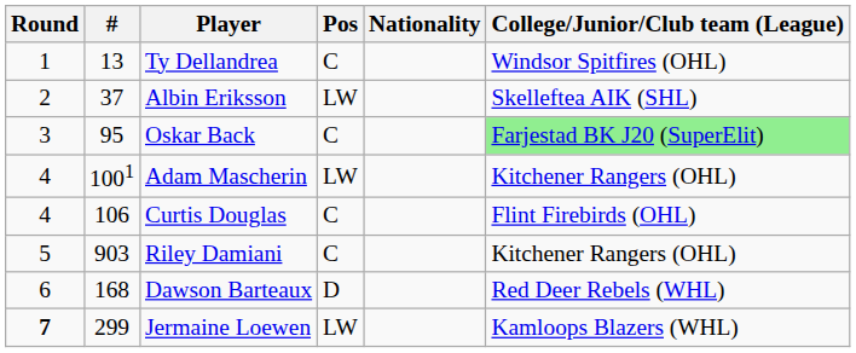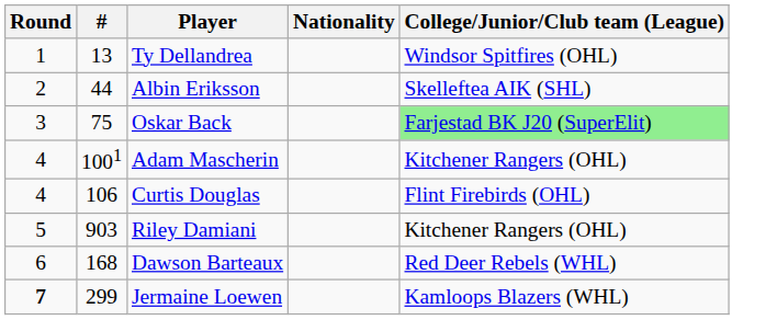- column: Pos | C | LW | C | LW | C | C | D | LW
Albin Eriksson | #: 37 -> 44
Oskar Back | #: 95 -> 75
